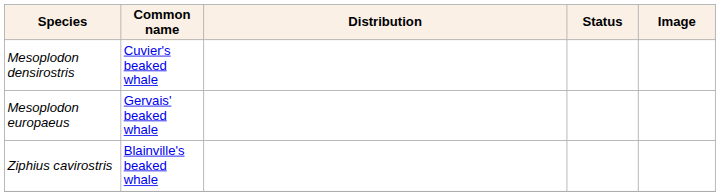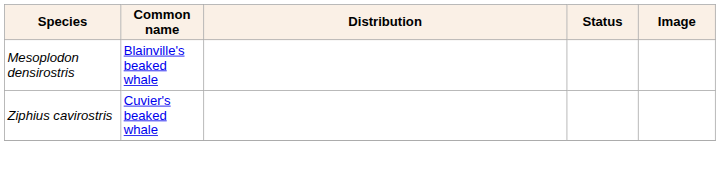Mesoplodon densirostris | Common name: Cuvier's beaked whale -> Blainville's beaked whale
- row: Mesoplodon europaeus | Gervais' beaked whale
Ziphius cavirostris | Common name: Blainville's beaked whale -> Cuvier's beaked whale
